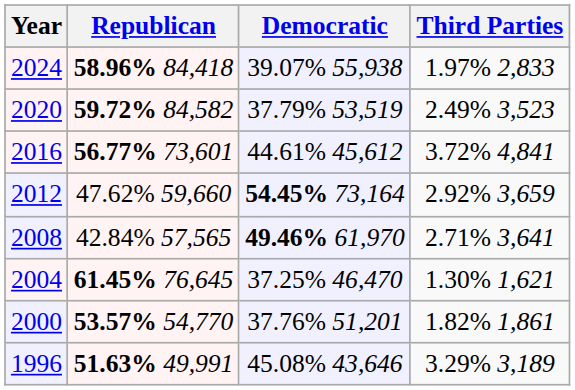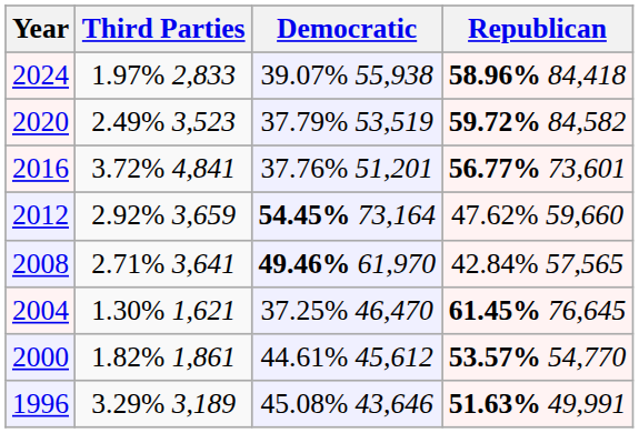columns swapped: Republican <-> Third Parties
2016 | Democratic: 44.61% 45,612 -> 37.76% 51,201
2000 | Democratic: 37.76% 51,201 -> 44.61% 45,612
